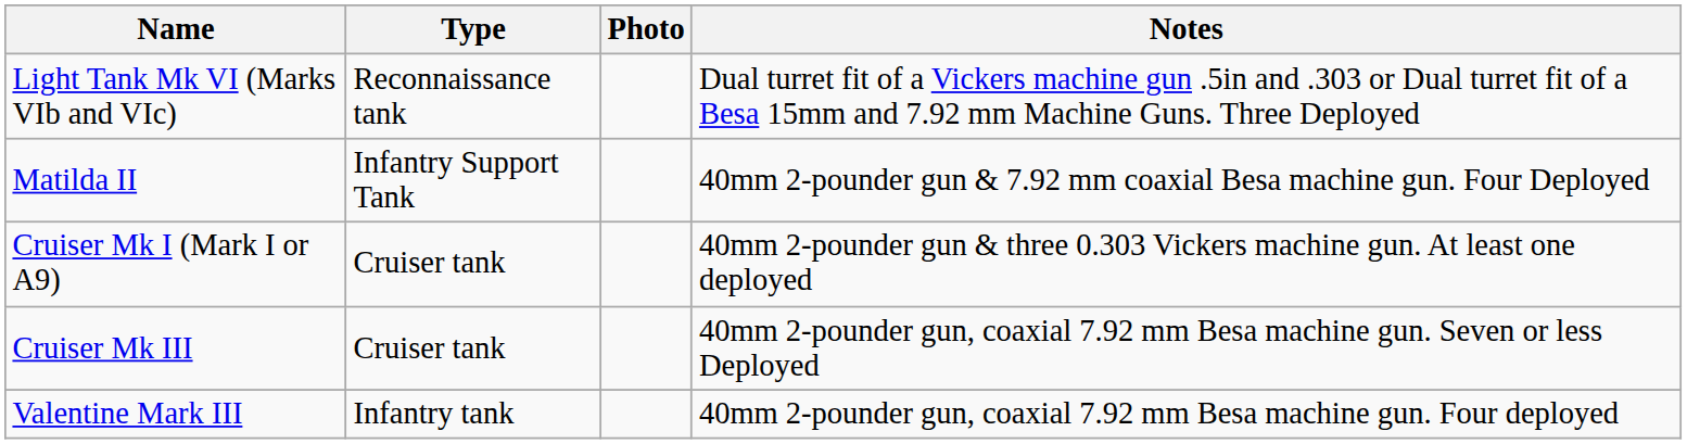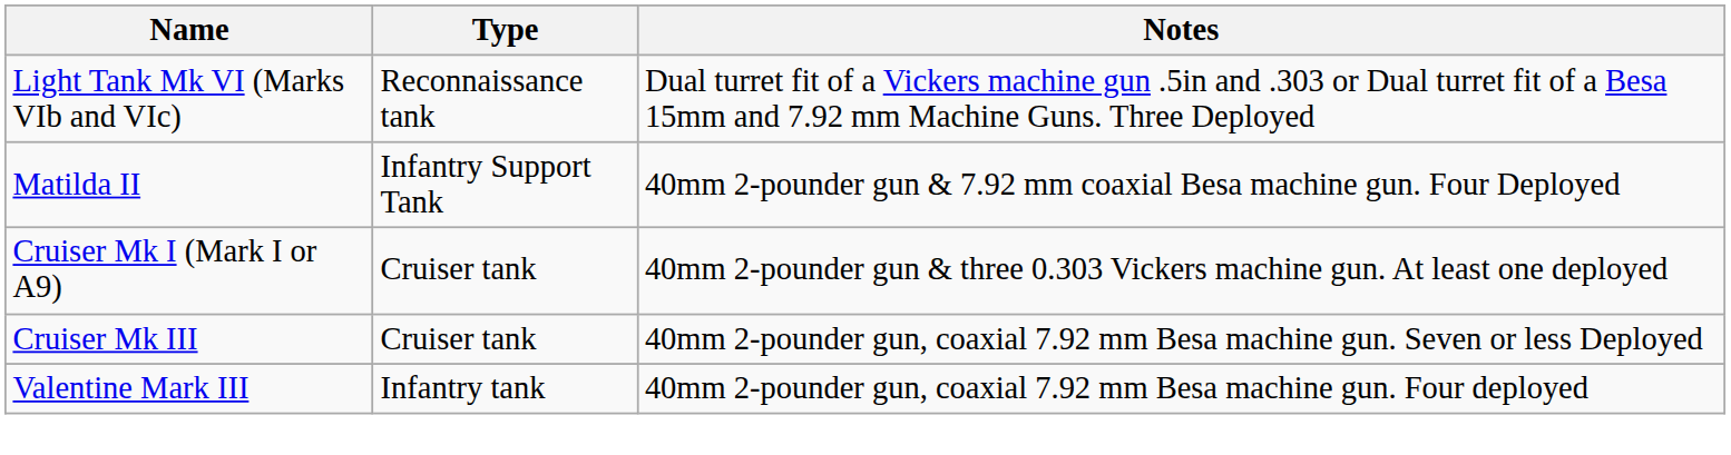- column: Photo
